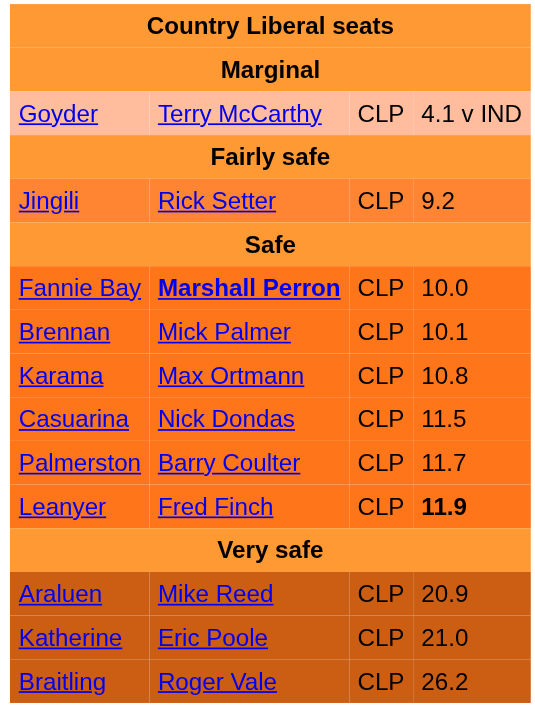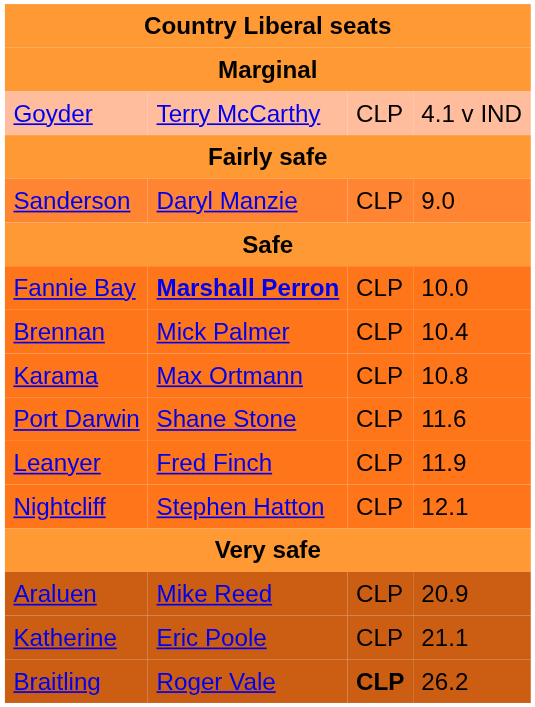+ row: Sanderson | Daryl Manzie | CLP | 9.0
- row: Jingili | Rick Setter | CLP | 9.2
Brennan | column 4: 10.1 -> 10.4
- row: Casuarina | Nick Dondas | CLP | 11.5
+ row: Port Darwin | Shane Stone | CLP | 11.6
- row: Palmerston | Barry Coulter | CLP | 11.7
Leanyer | column 4: bold -> normal
+ row: Nightcliff | Stephen Hatton | CLP | 12.1
Katherine | column 4: 21.0 -> 21.1
Braitling | column 3: normal -> bold
